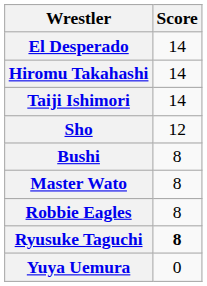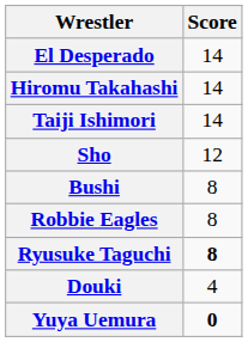- row: Master Wato | 8
+ row: Douki | 4
Yuya Uemura | Score: normal -> bold
